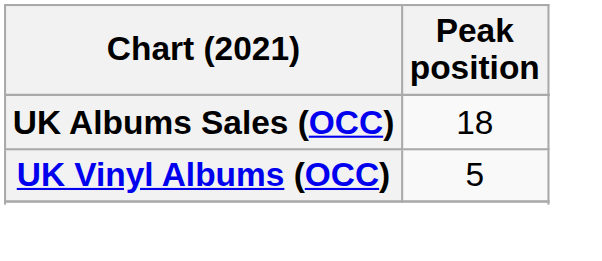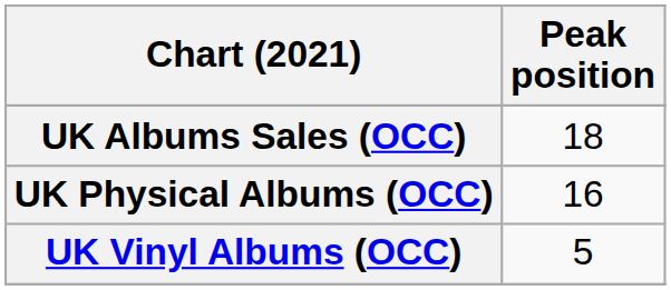+ row: UK Physical Albums (OCC) | 16
